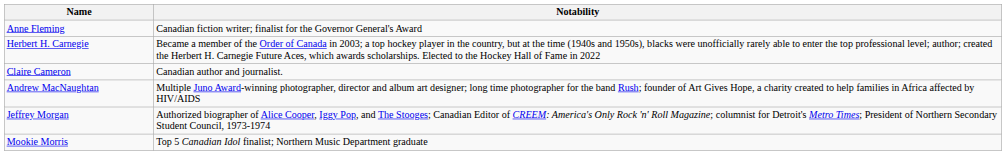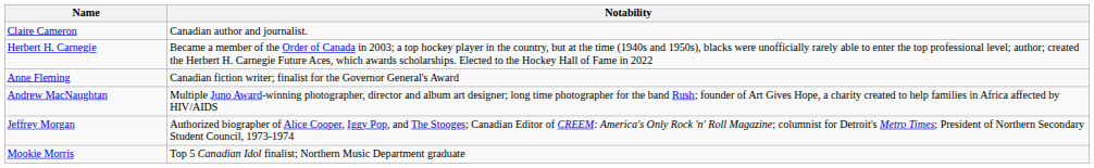rows swapped: Claire Cameron <-> Anne Fleming
